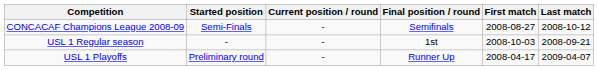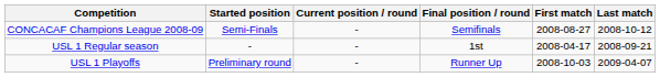USL 1 Regular season | First match: 2008-10-03 -> 2008-04-17
USL 1 Playoffs | First match: 2008-04-17 -> 2008-10-03
